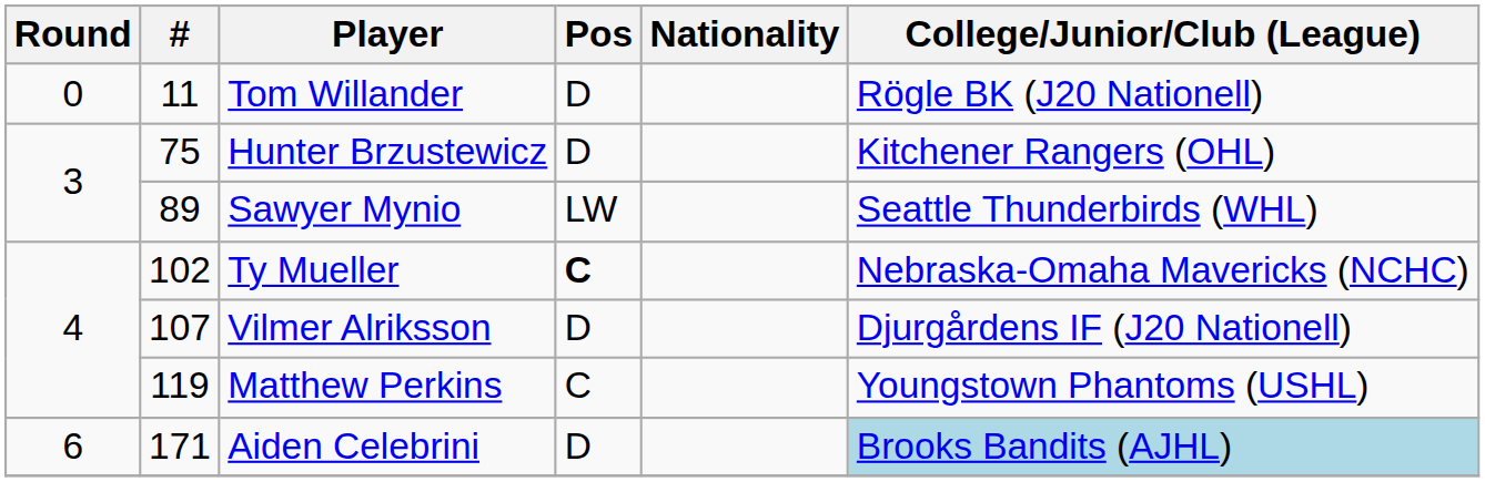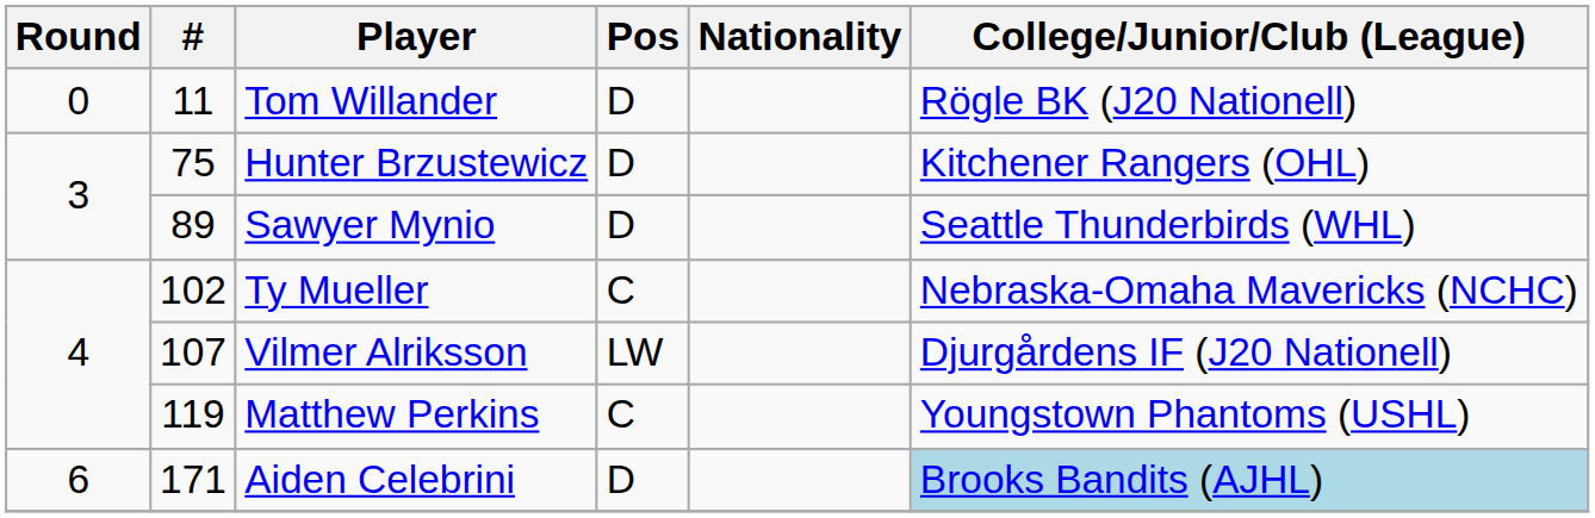Sawyer Mynio | Pos: LW -> D
Ty Mueller | Pos: bold -> normal
Vilmer Alriksson | Pos: D -> LW
